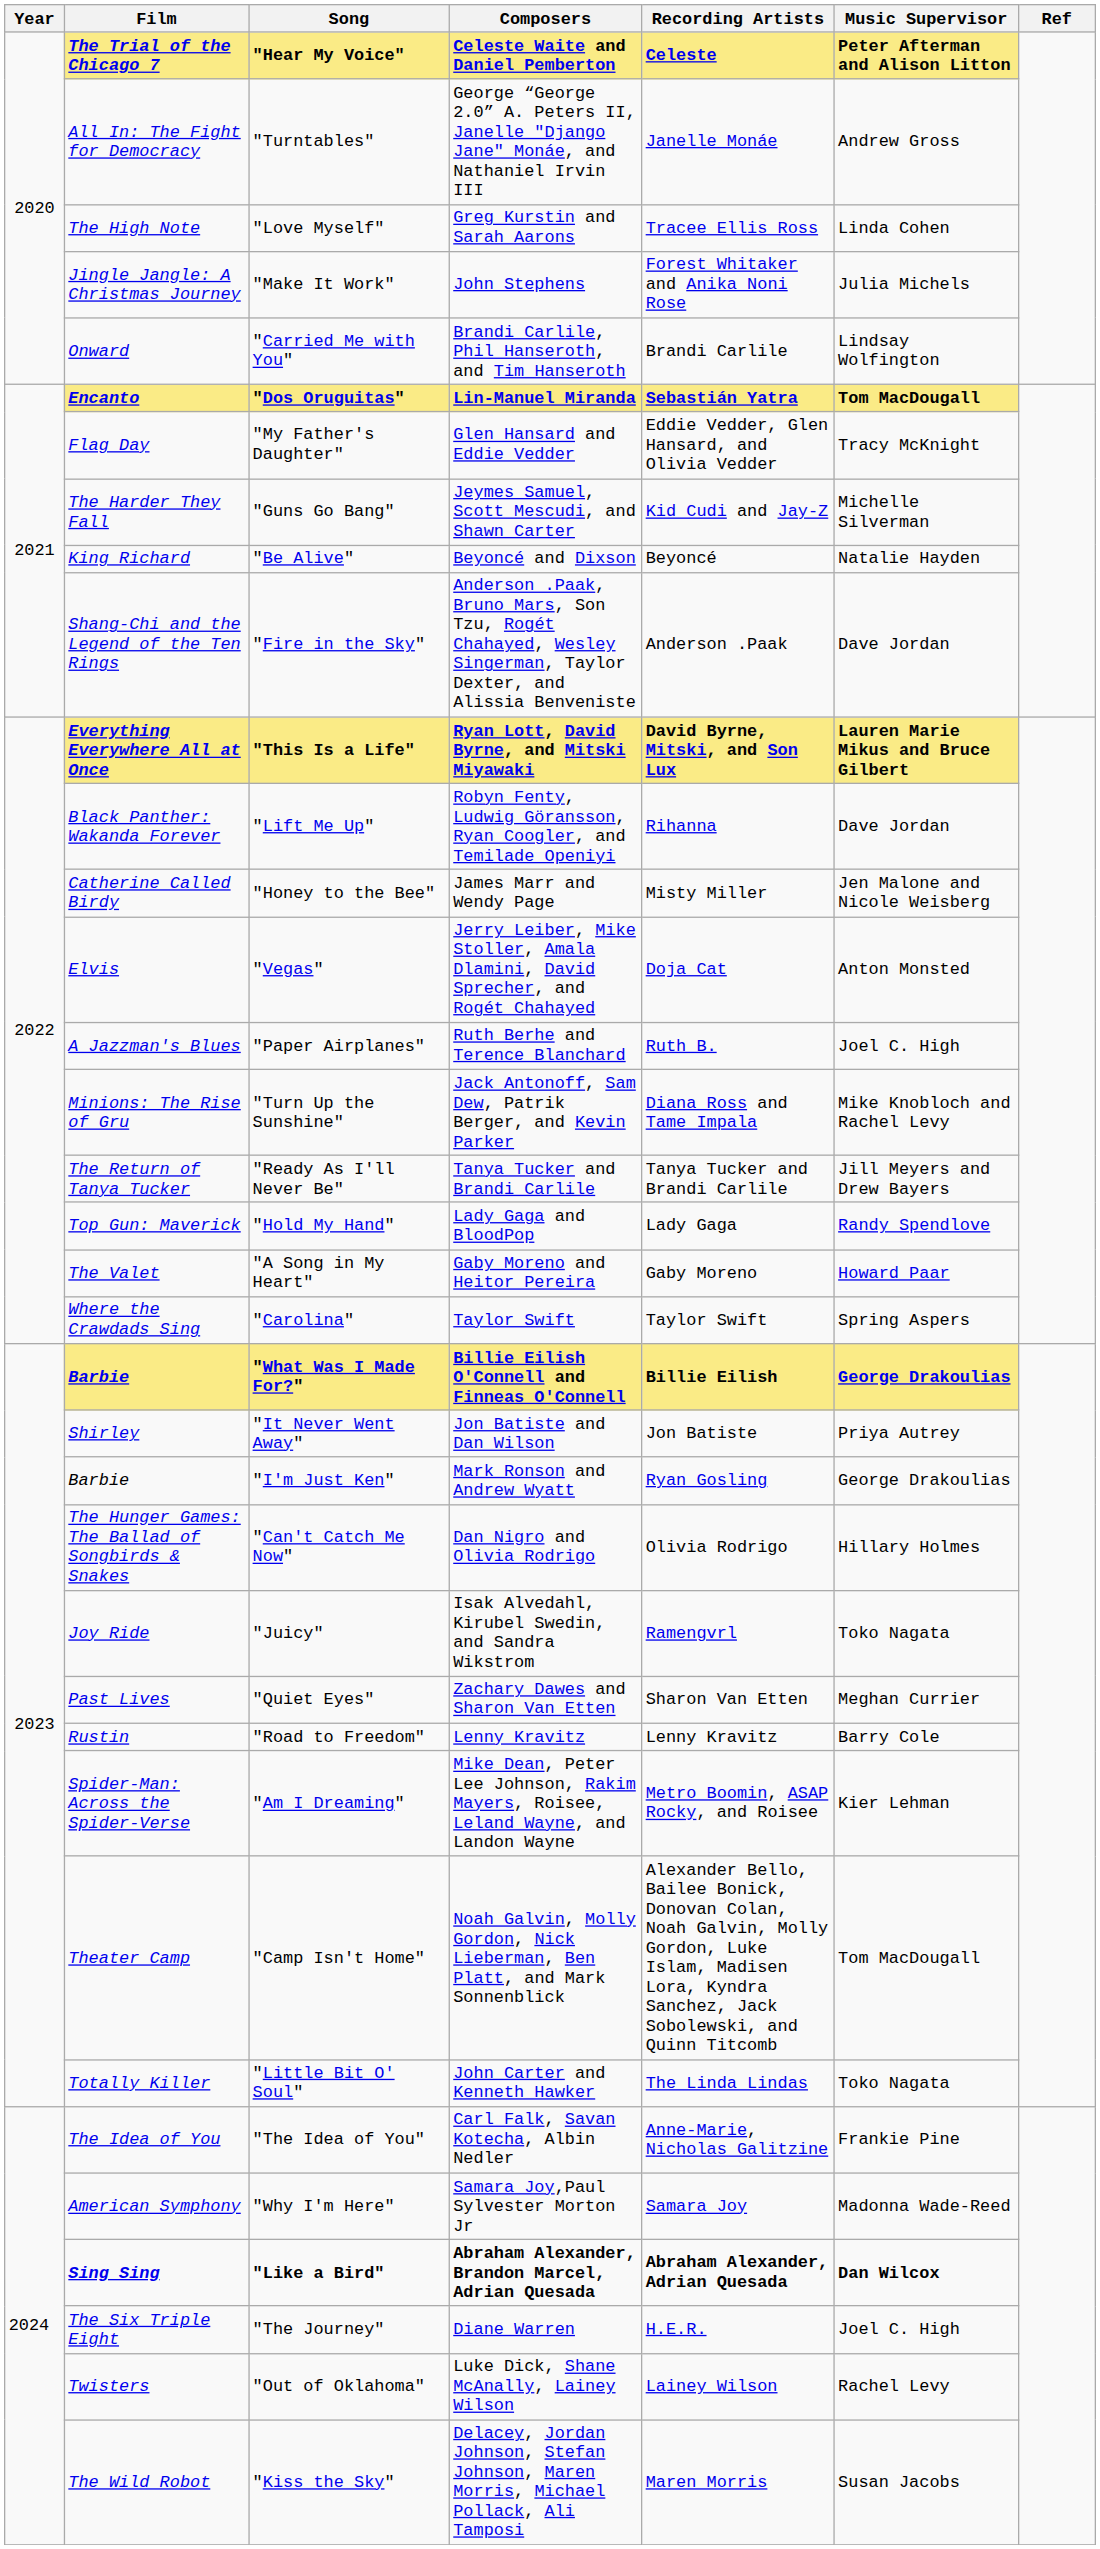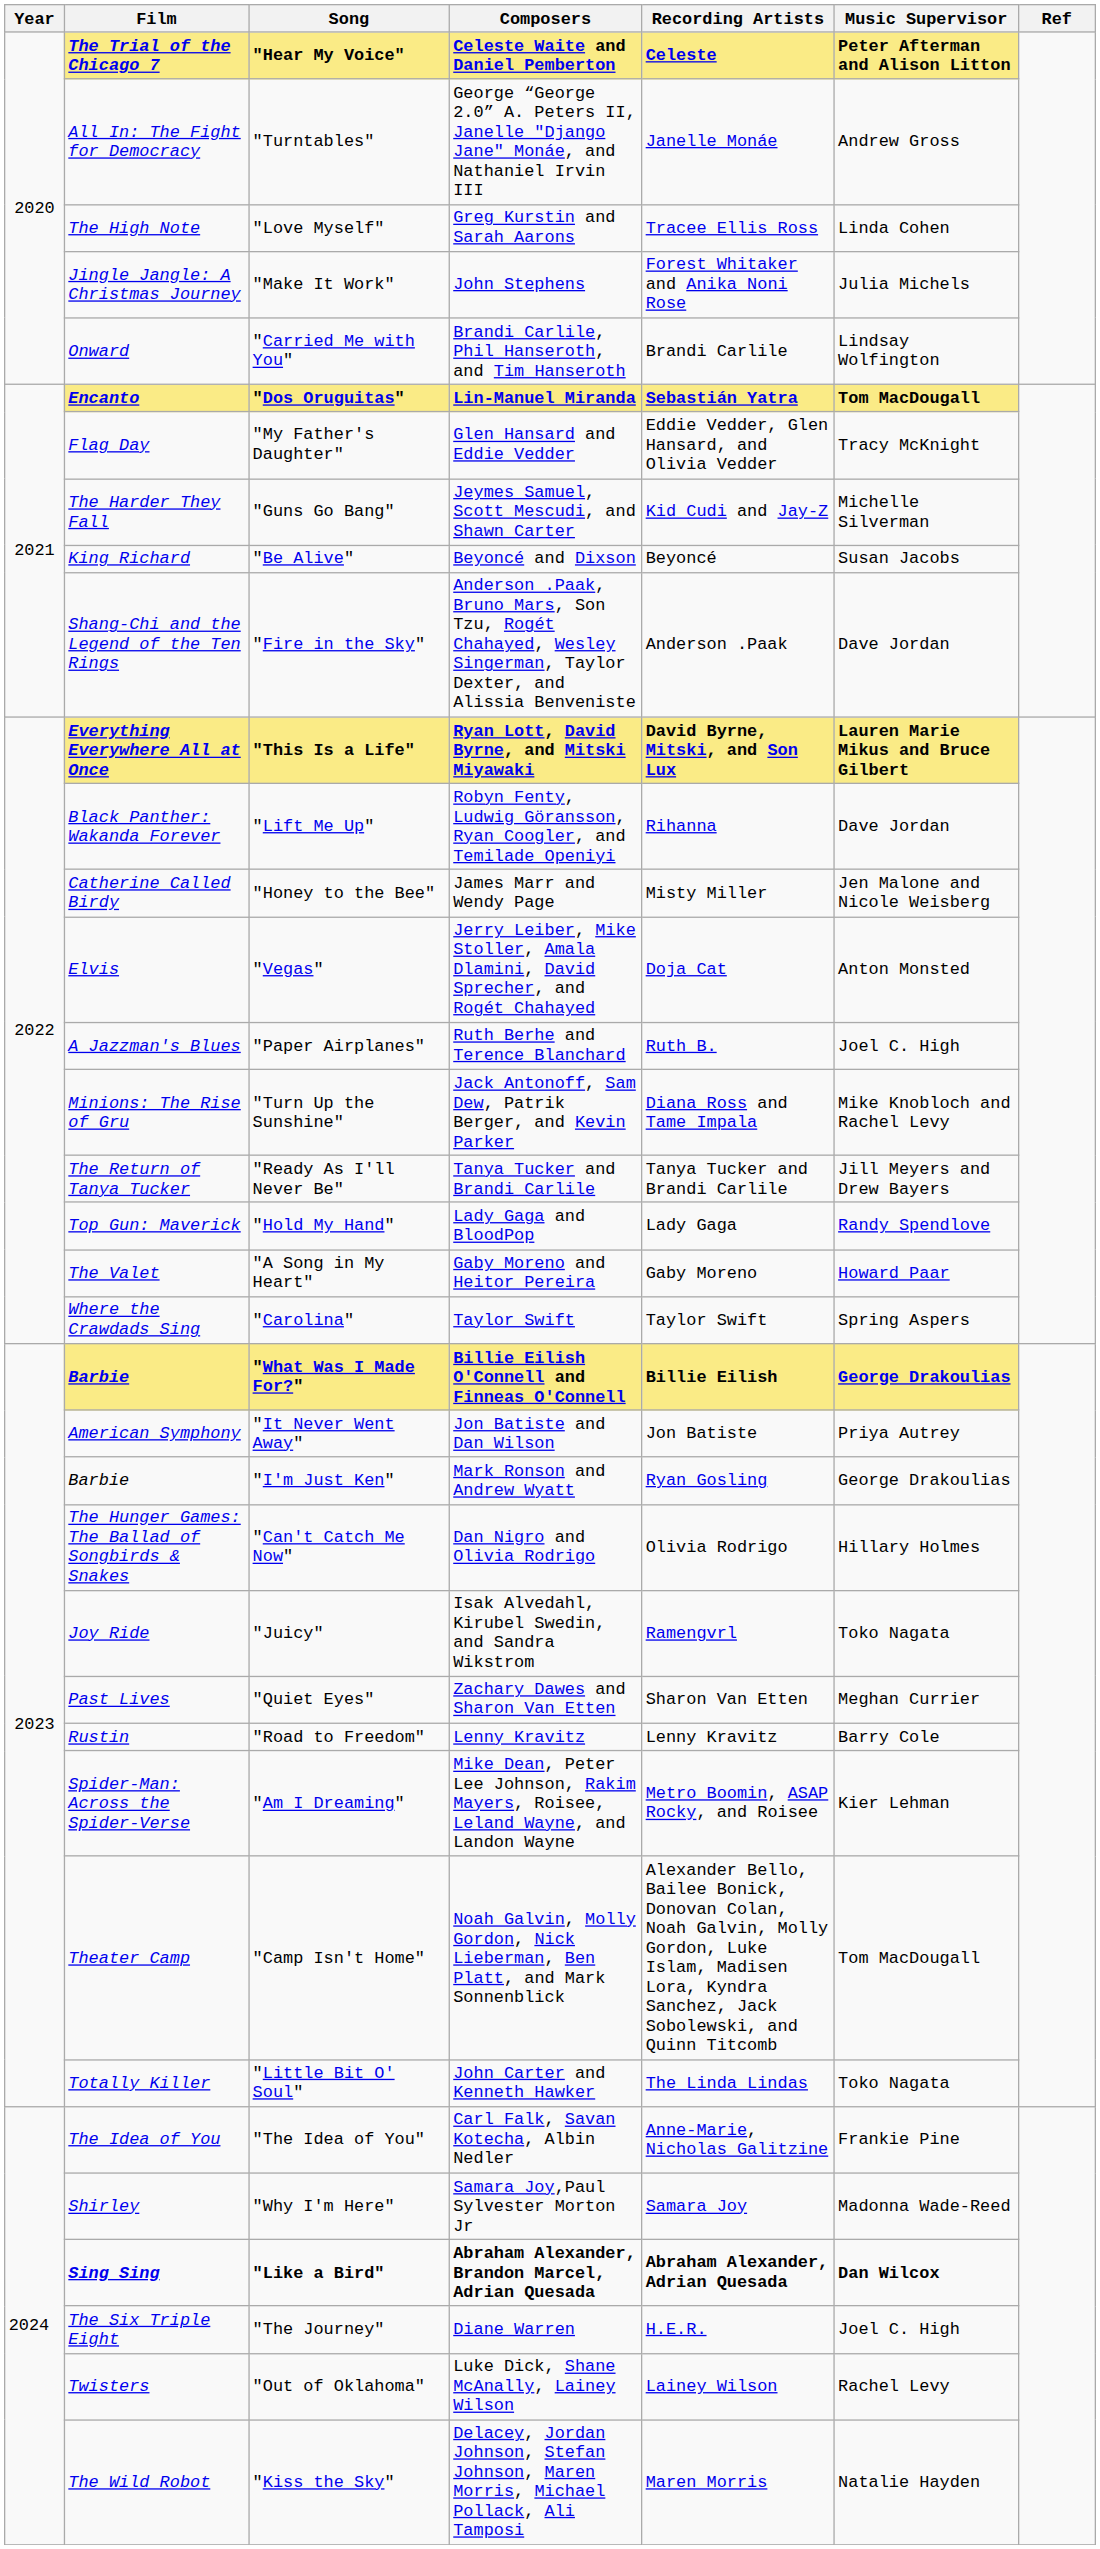"Be Alive" | Music Supervisor: Natalie Hayden -> Susan Jacobs
"It Never Went Away" | Film: Shirley -> American Symphony
"Why I'm Here" | Film: American Symphony -> Shirley
"Kiss the Sky" | Music Supervisor: Susan Jacobs -> Natalie Hayden
